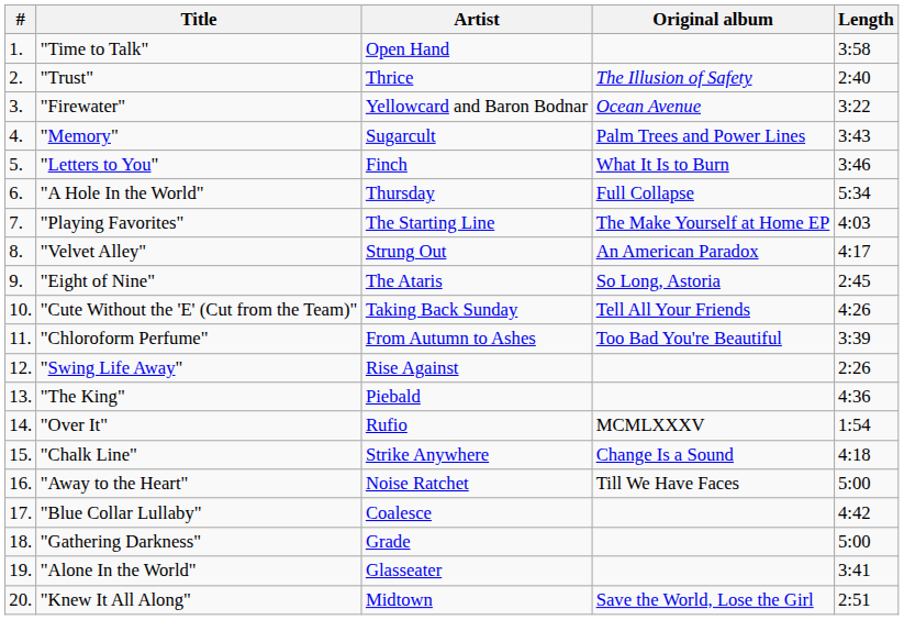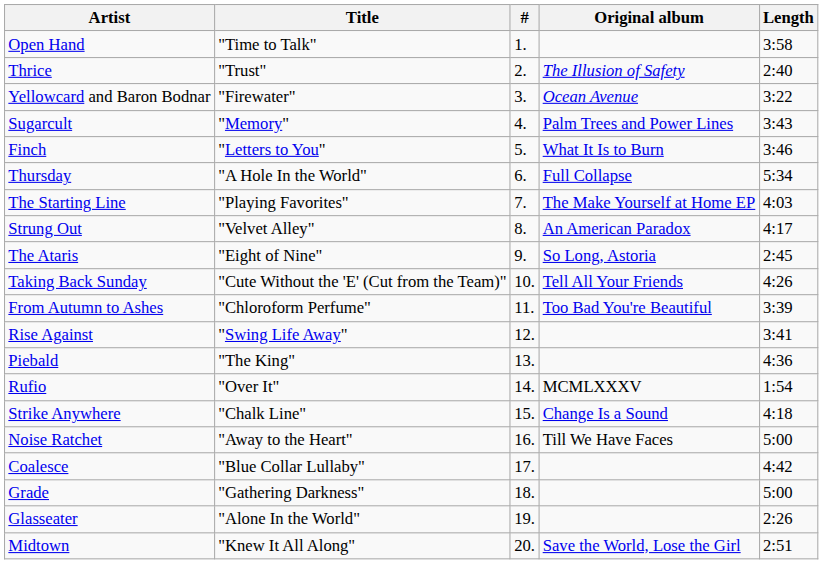columns swapped: # <-> Artist
"Swing Life Away" | Length: 2:26 -> 3:41
"Alone In the World" | Length: 3:41 -> 2:26
